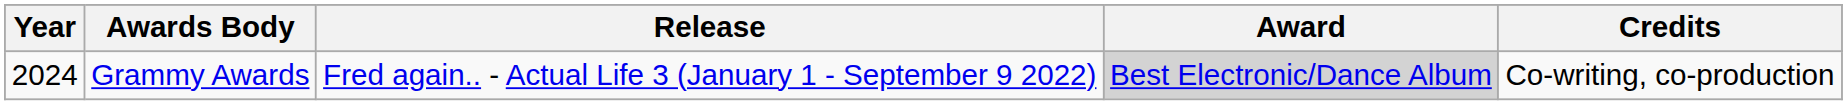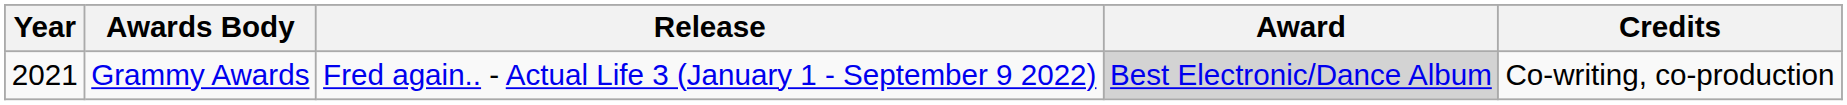Grammy Awards | Year: 2024 -> 2021
